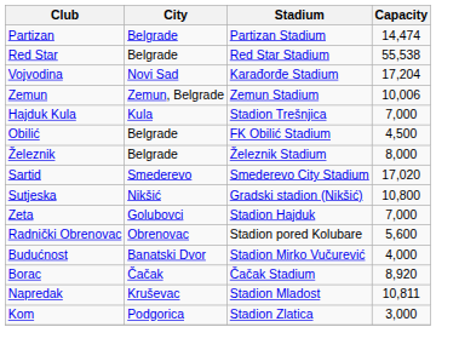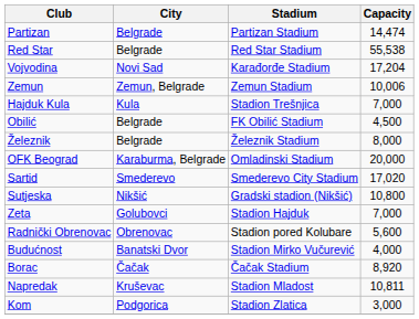+ row: OFK Beograd | Karaburma, Belgrade | Omladinski Stadium | 20,000
